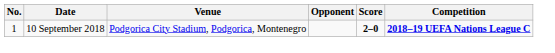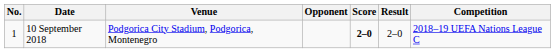+ column: Result | 2–0
10 September 2018 | Competition: bold -> normal
